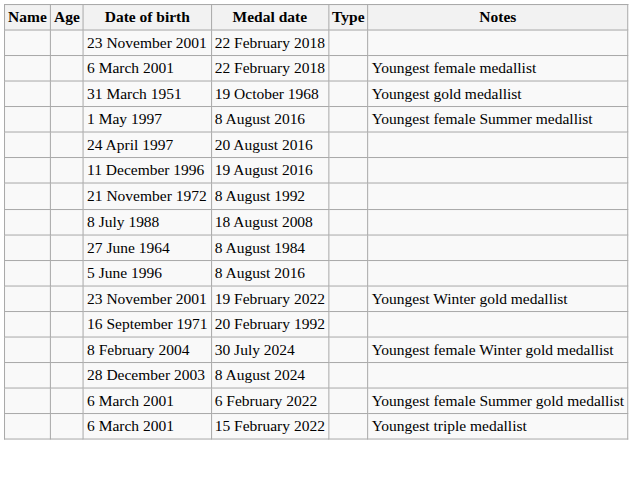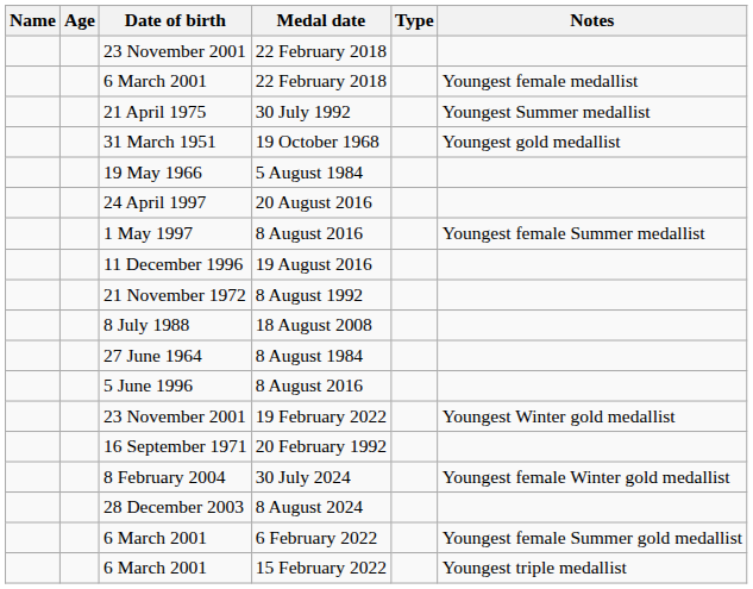+ row: 21 April 1975 | 30 July 1992 | Youngest Summer medallist
+ row: 19 May 1966 | 5 August 1984
rows swapped: 1 May 1997 / 8 August 2016 <-> 20 August 2016
